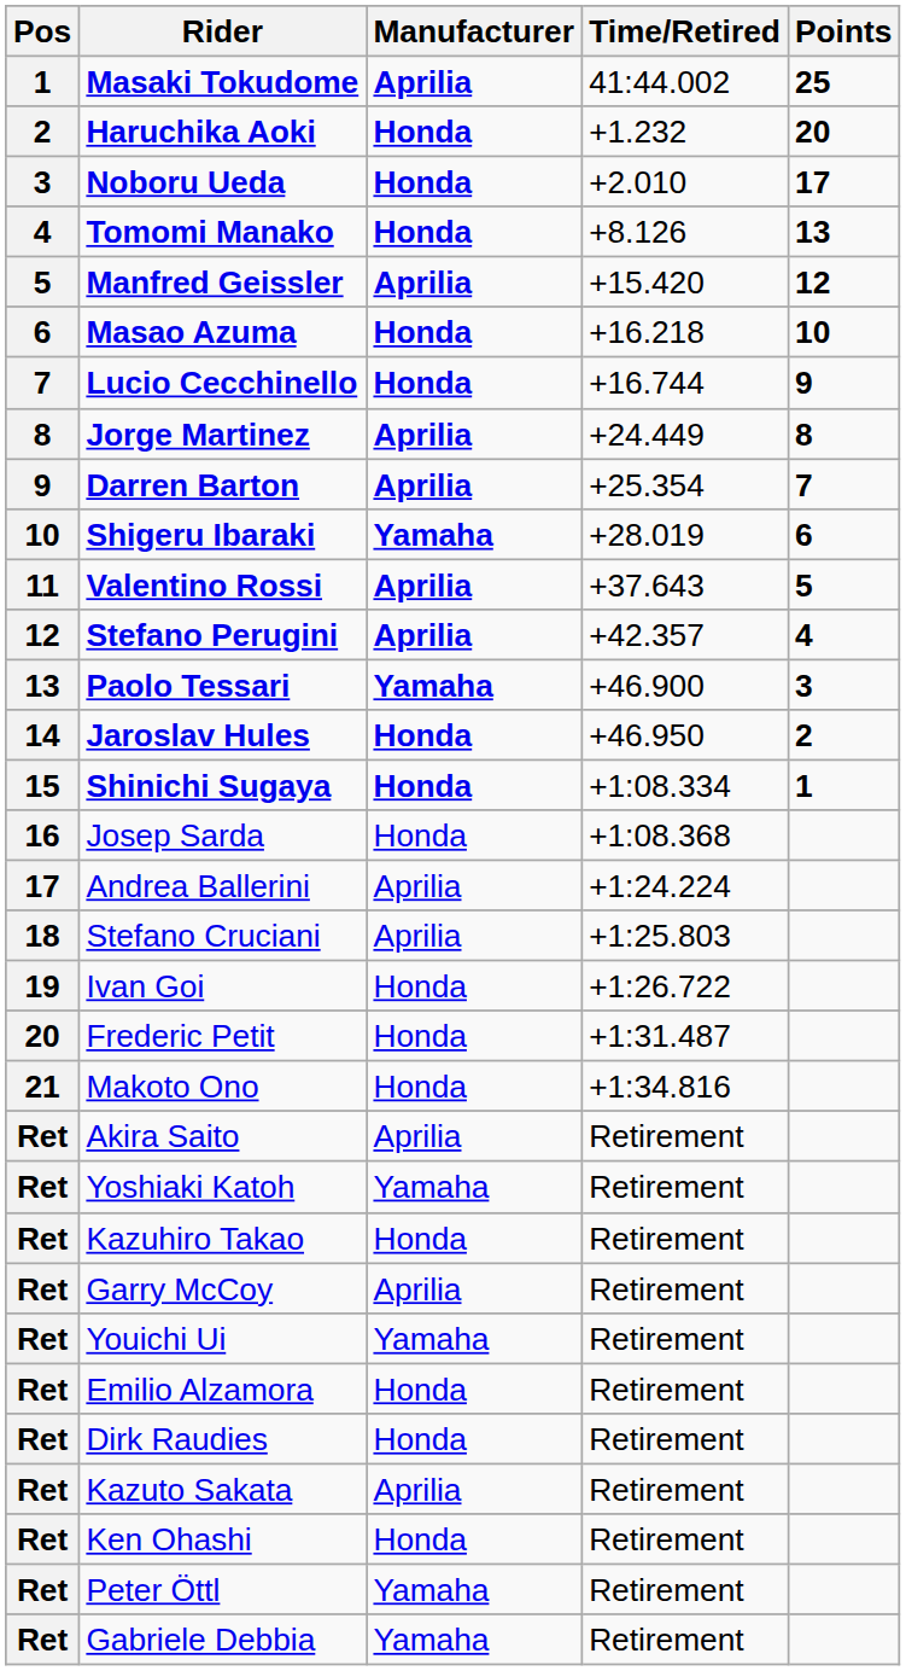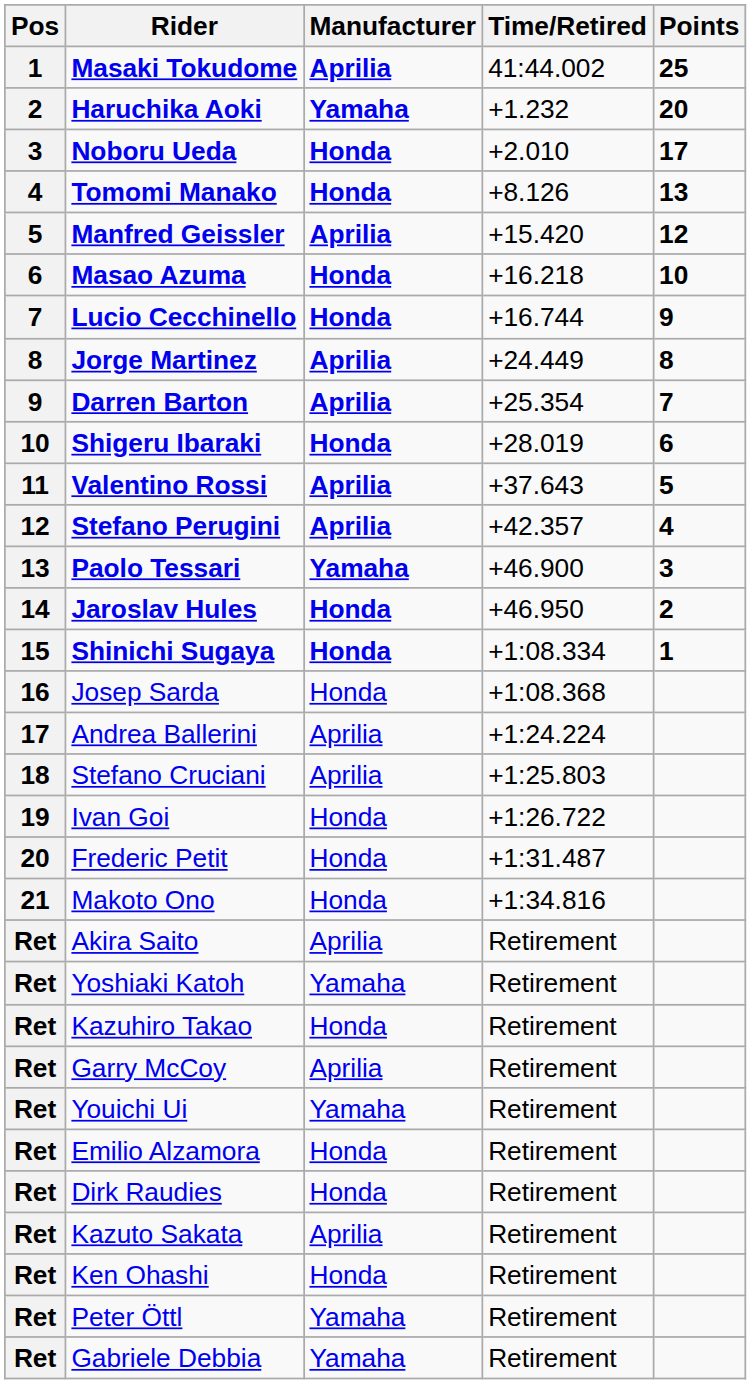Haruchika Aoki | Manufacturer: Honda -> Yamaha
Shigeru Ibaraki | Manufacturer: Yamaha -> Honda
